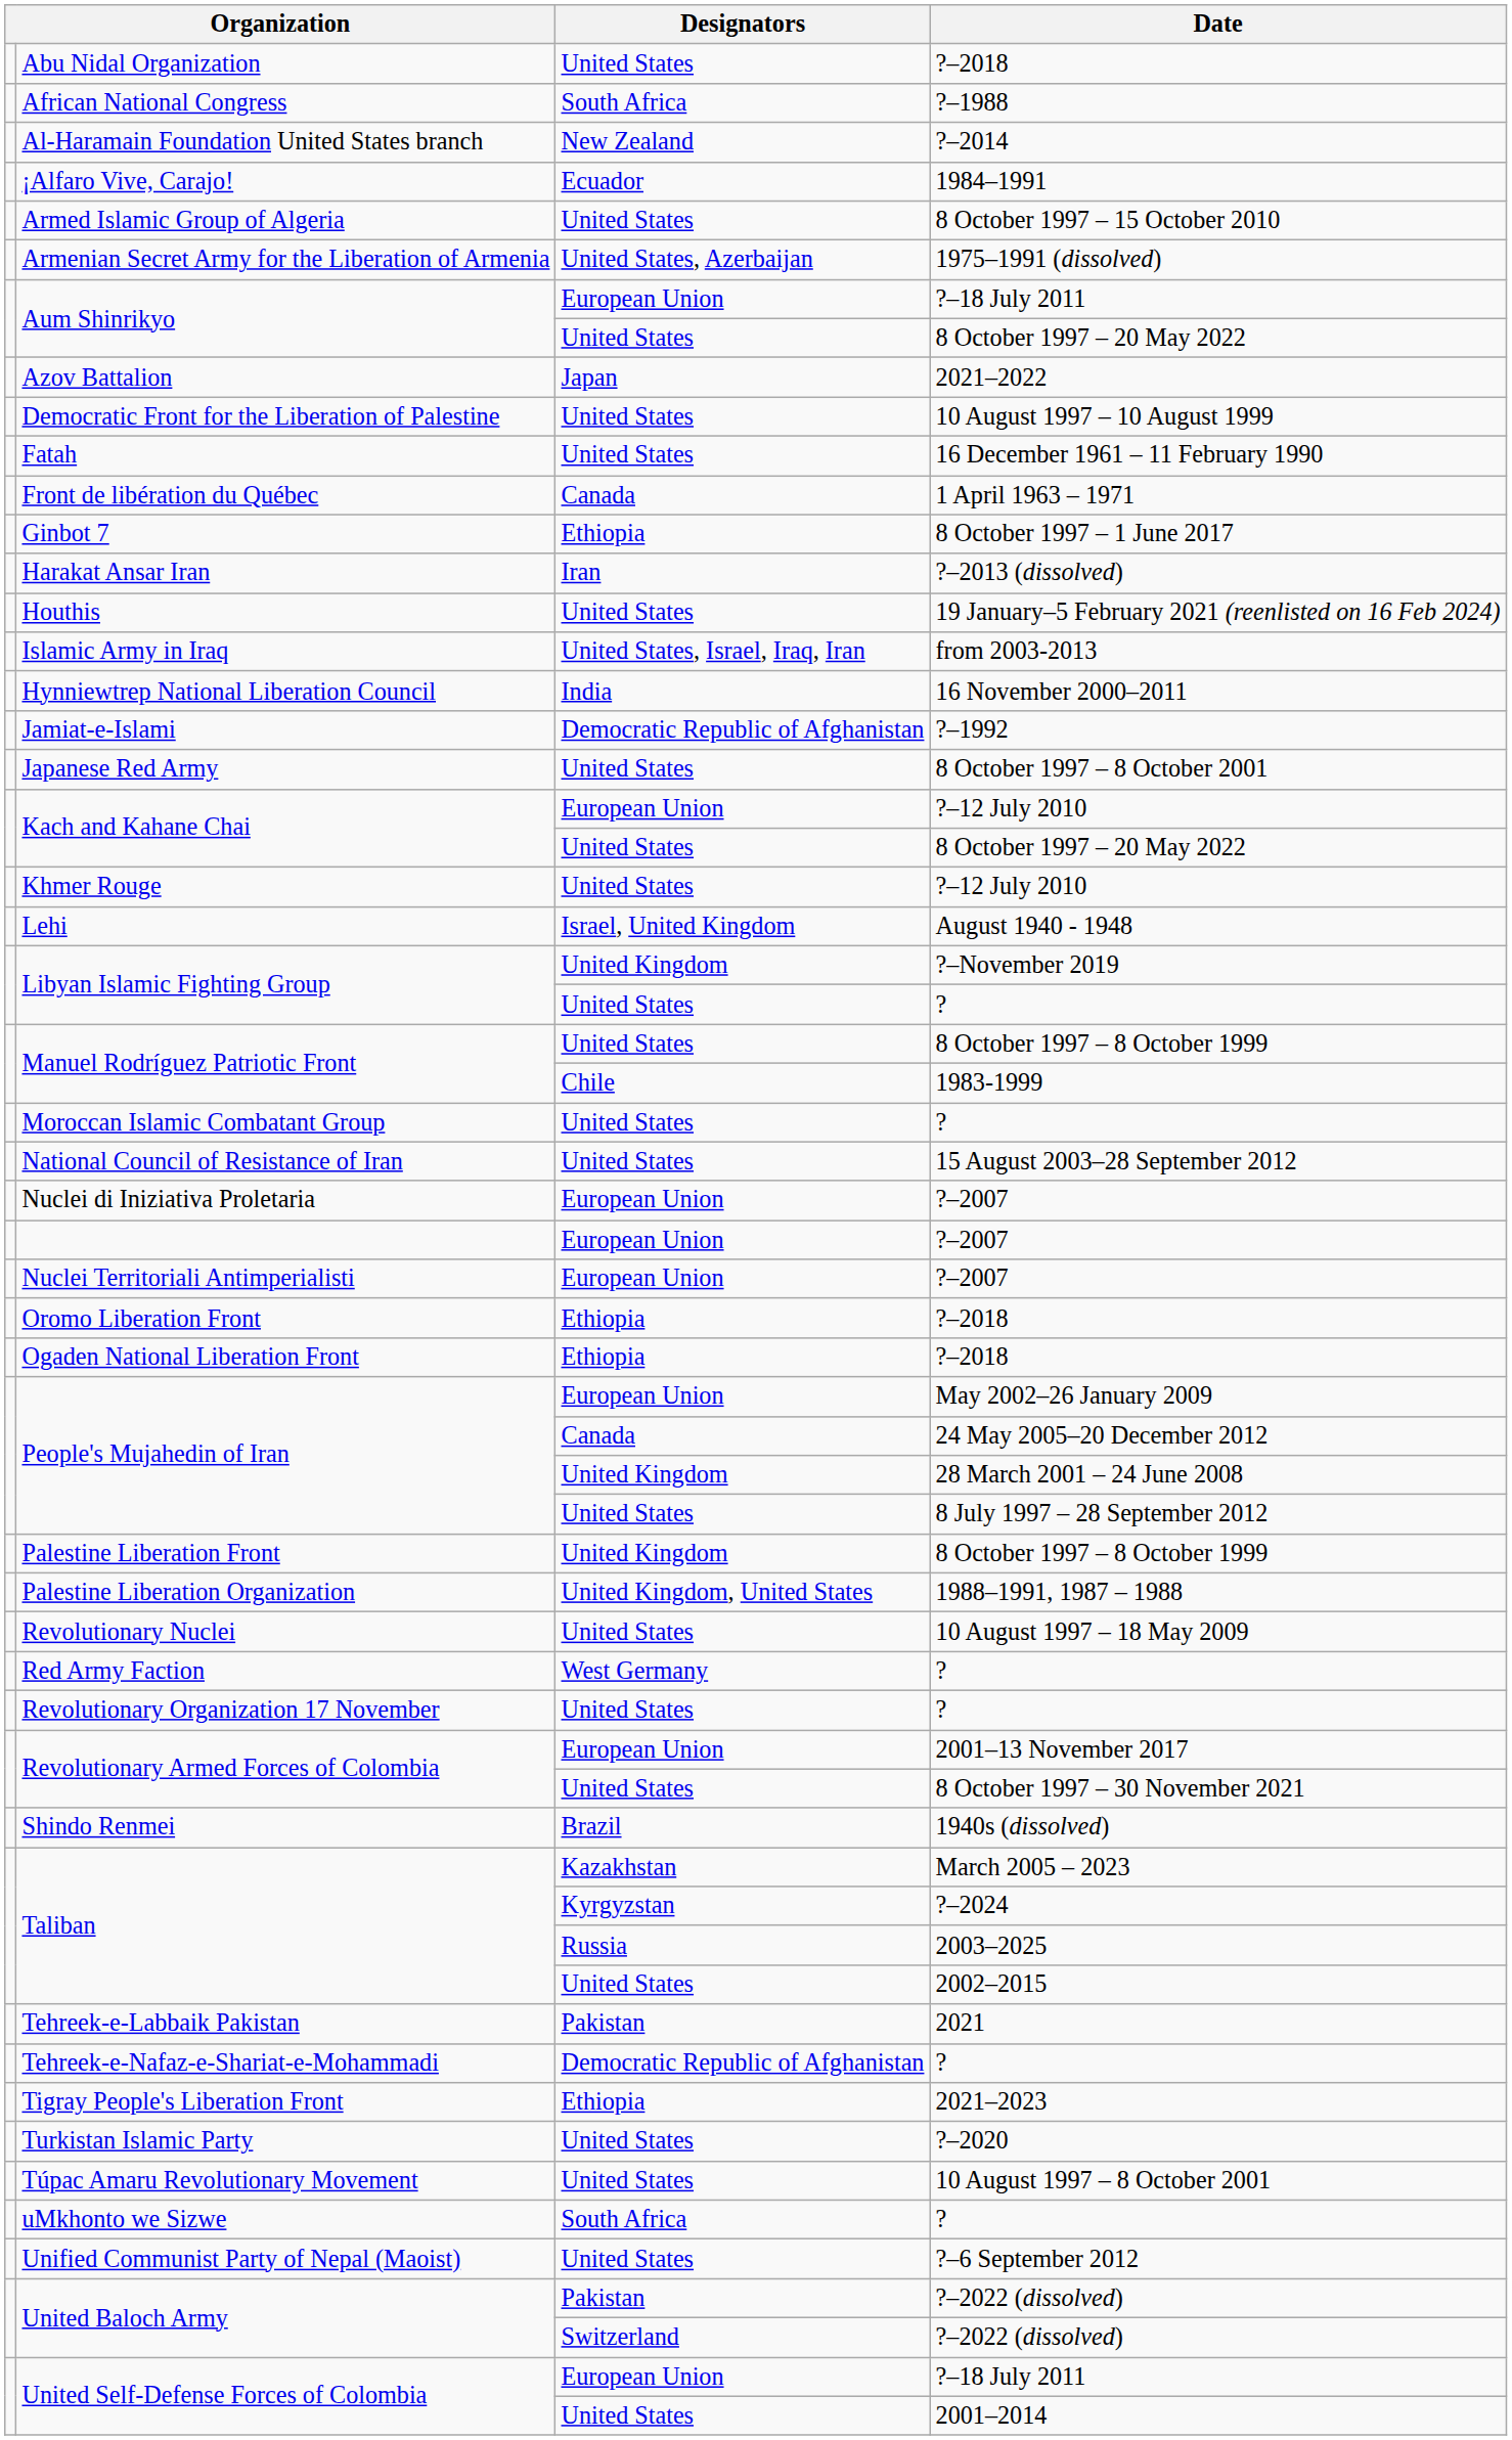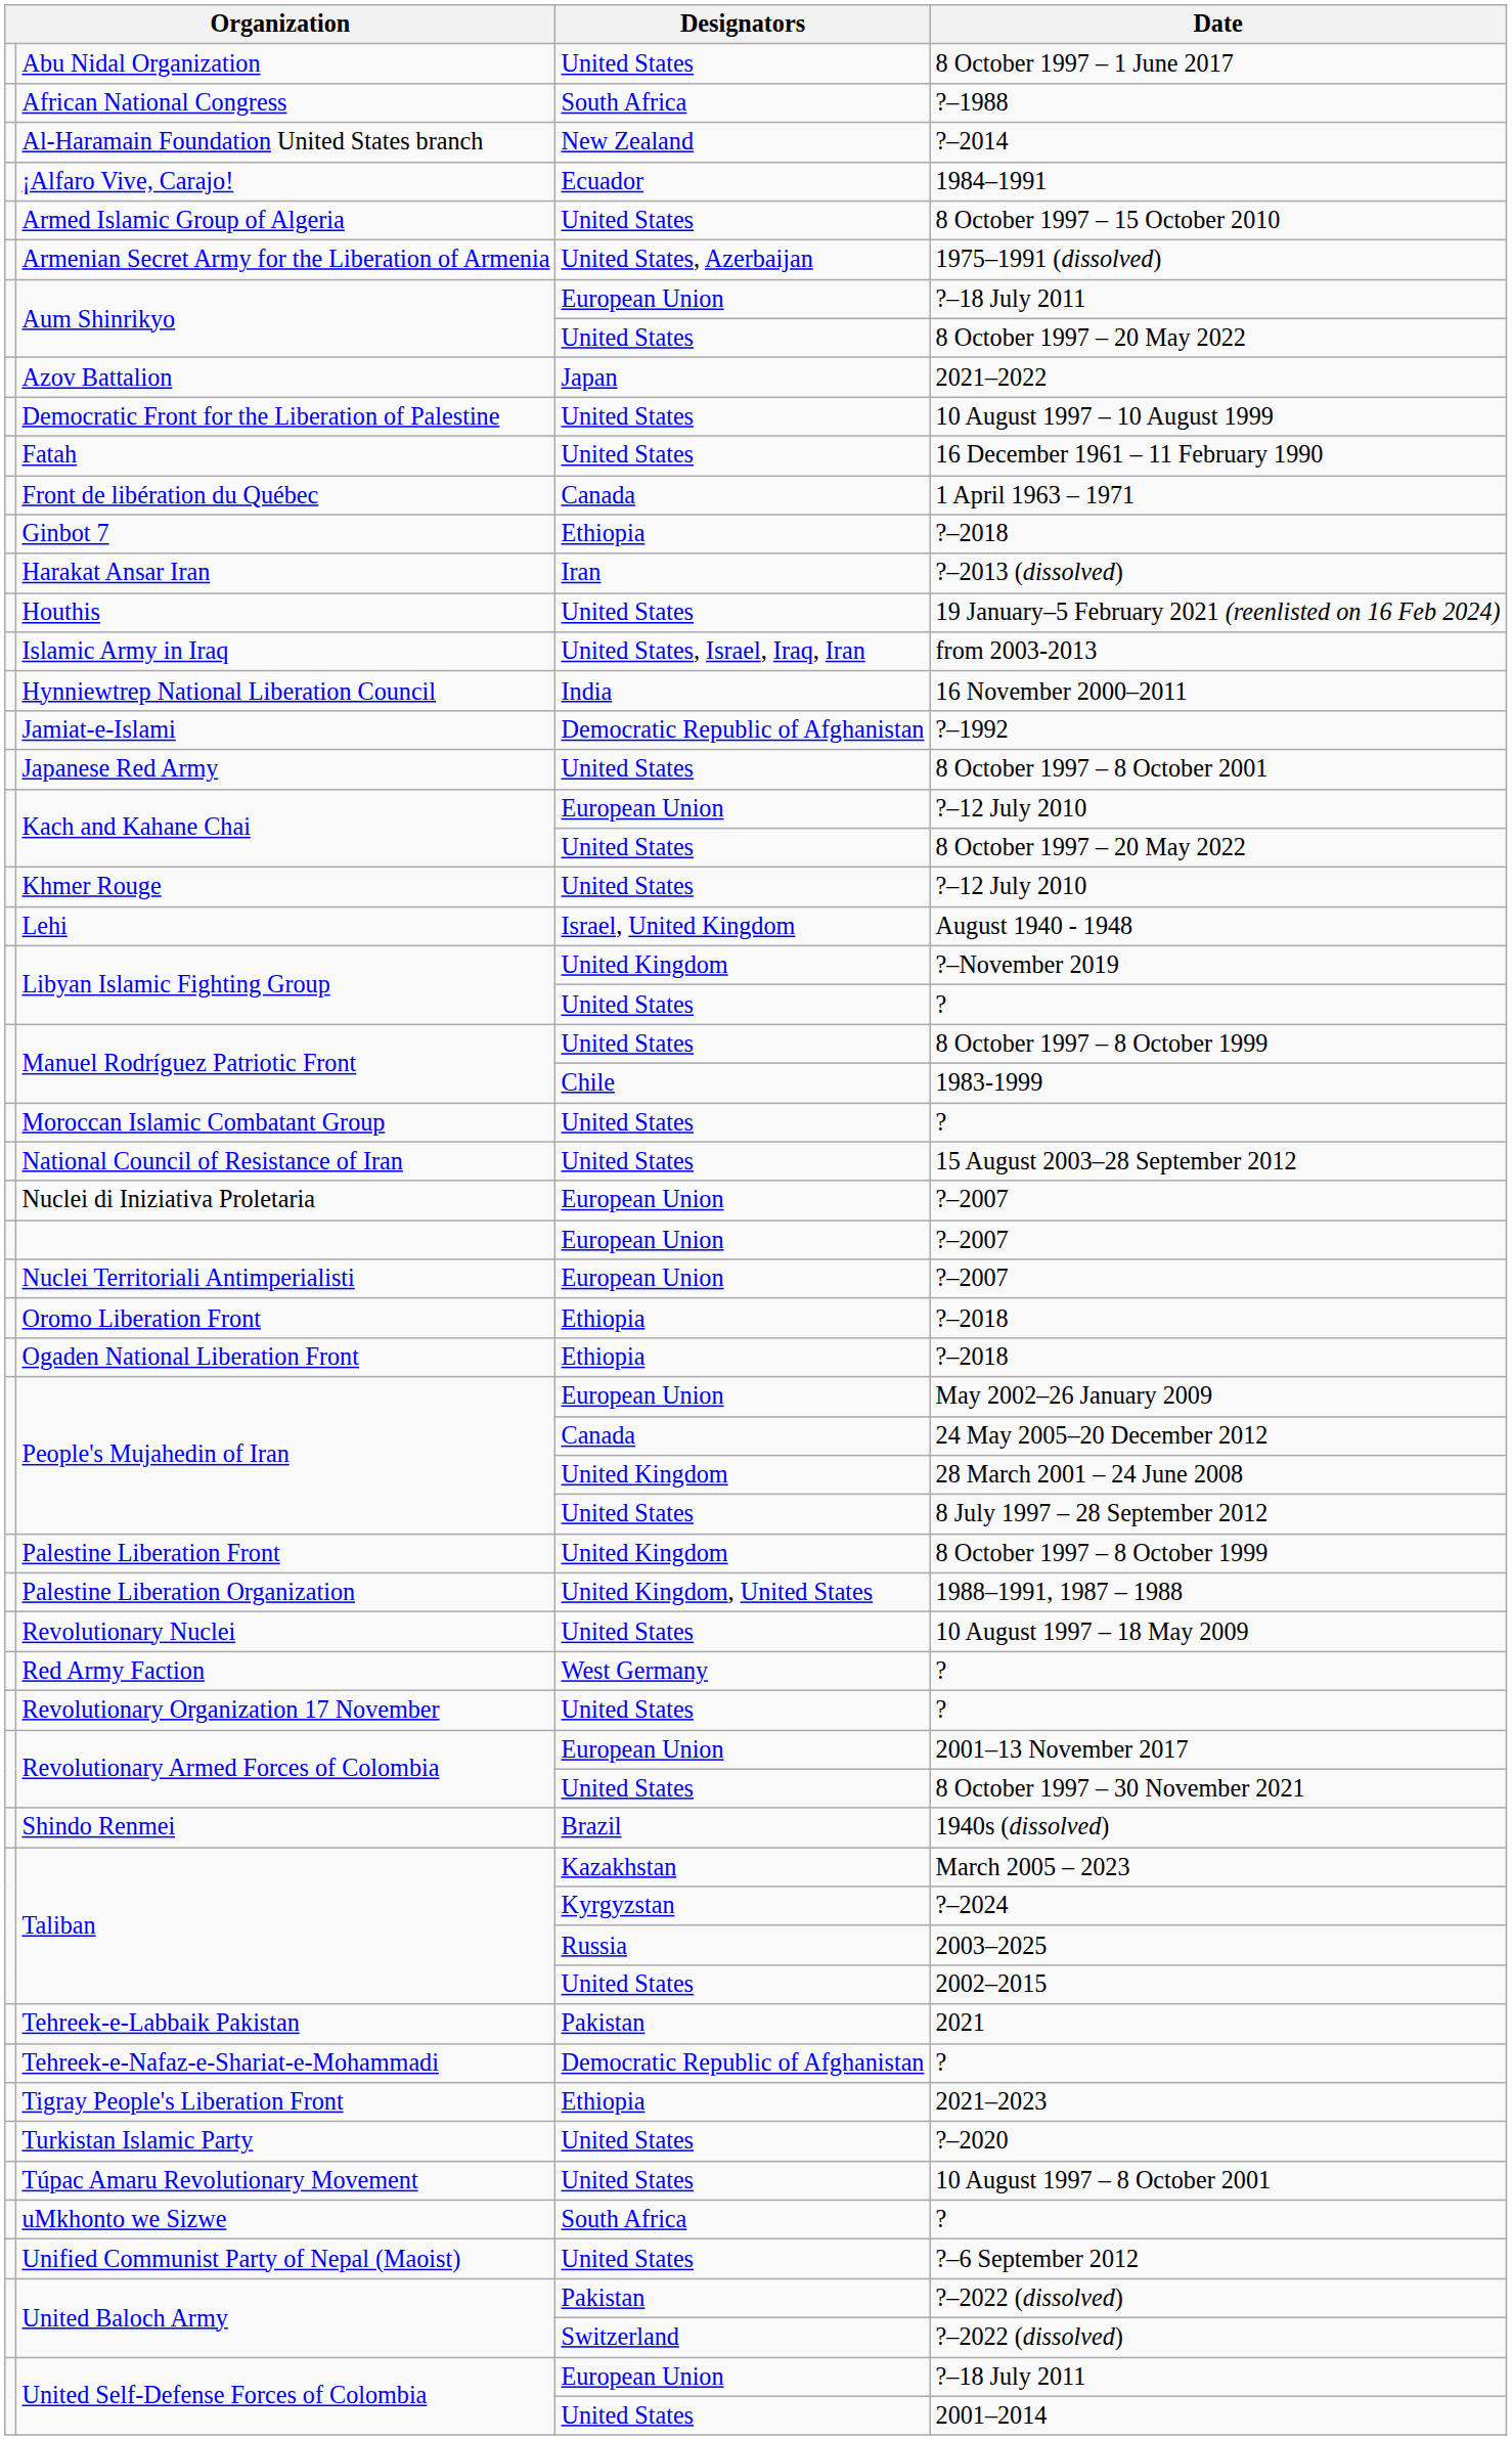Abu Nidal Organization | Date: ?–2018 -> 8 October 1997 – 1 June 2017
Ginbot 7 | Date: 8 October 1997 – 1 June 2017 -> ?–2018
